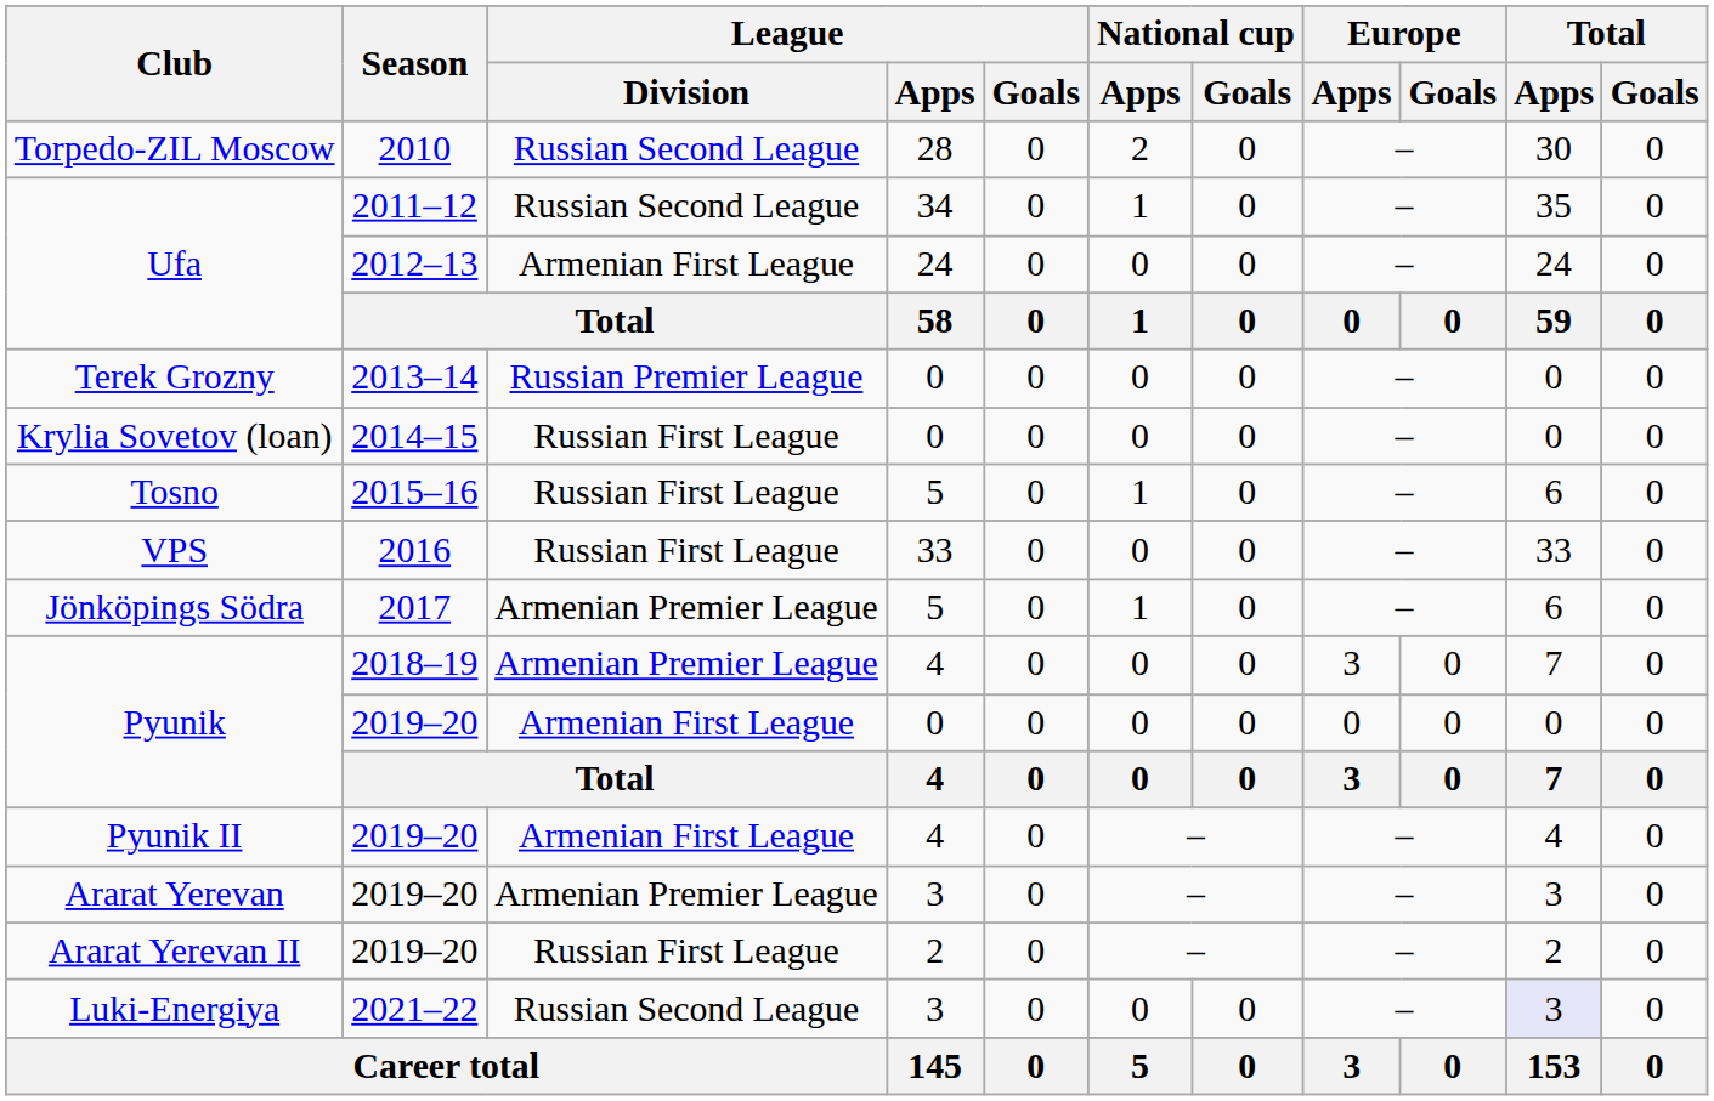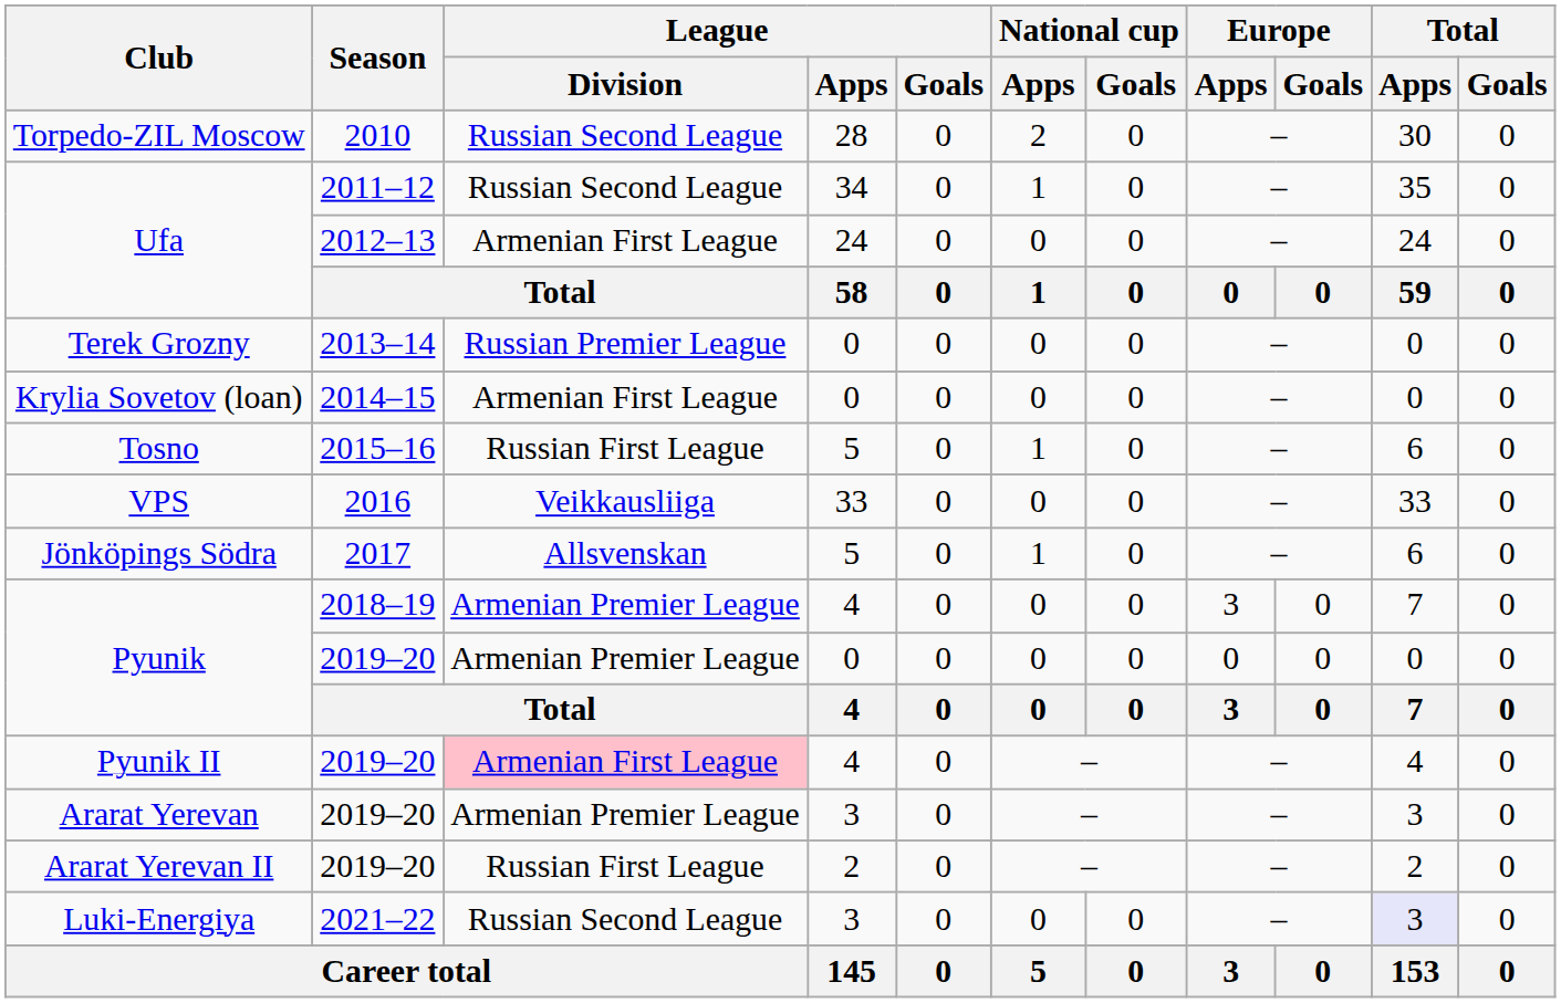Krylia Sovetov (loan) | League / Division: Russian First League -> Armenian First League
VPS | League / Division: Russian First League -> Veikkausliiga
Jönköpings Södra | League / Division: Armenian Premier League -> Allsvenskan
Pyunik / 2019–20 | League / Division: Armenian First League -> Armenian Premier League
Pyunik II | League / Division: no background -> pink background
